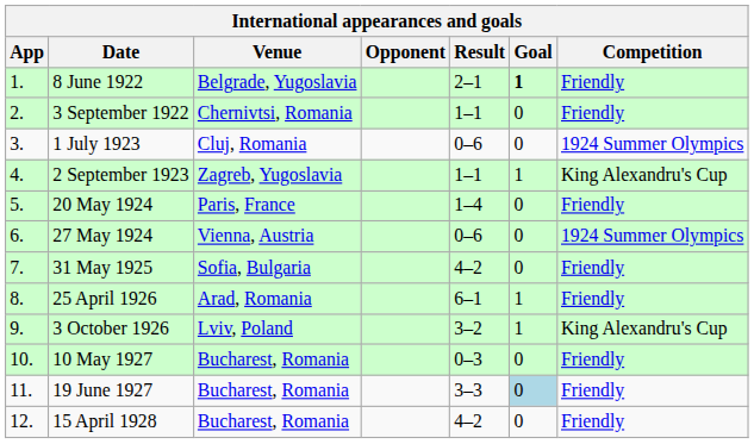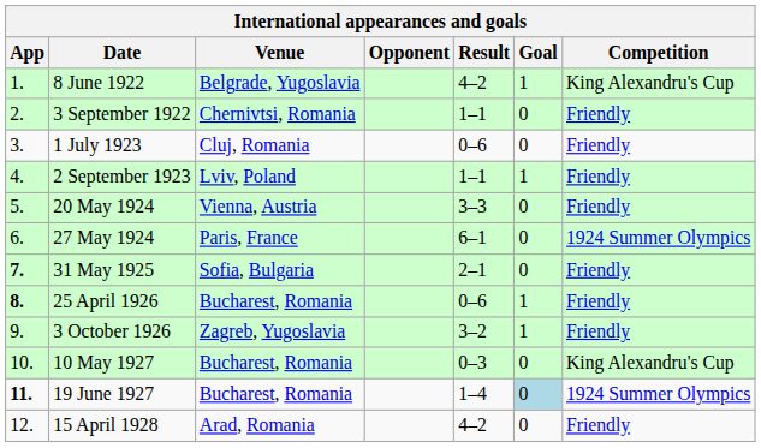8 June 1922 | Result: 2–1 -> 4–2
8 June 1922 | Goal: bold -> normal
8 June 1922 | Competition: Friendly -> King Alexandru's Cup
1 July 1923 | Competition: 1924 Summer Olympics -> Friendly
2 September 1923 | Venue: Zagreb, Yugoslavia -> Lviv, Poland
2 September 1923 | Competition: King Alexandru's Cup -> Friendly
20 May 1924 | Venue: Paris, France -> Vienna, Austria
20 May 1924 | Result: 1–4 -> 3–3
27 May 1924 | Venue: Vienna, Austria -> Paris, France
27 May 1924 | Result: 0–6 -> 6–1
31 May 1925 | App: normal -> bold
31 May 1925 | Result: 4–2 -> 2–1
25 April 1926 | App: normal -> bold
25 April 1926 | Venue: Arad, Romania -> Bucharest, Romania
25 April 1926 | Result: 6–1 -> 0–6
3 October 1926 | Venue: Lviv, Poland -> Zagreb, Yugoslavia
3 October 1926 | Competition: King Alexandru's Cup -> Friendly
10 May 1927 | Competition: Friendly -> King Alexandru's Cup
19 June 1927 | App: normal -> bold
19 June 1927 | Result: 3–3 -> 1–4
19 June 1927 | Competition: Friendly -> 1924 Summer Olympics
15 April 1928 | Venue: Bucharest, Romania -> Arad, Romania
